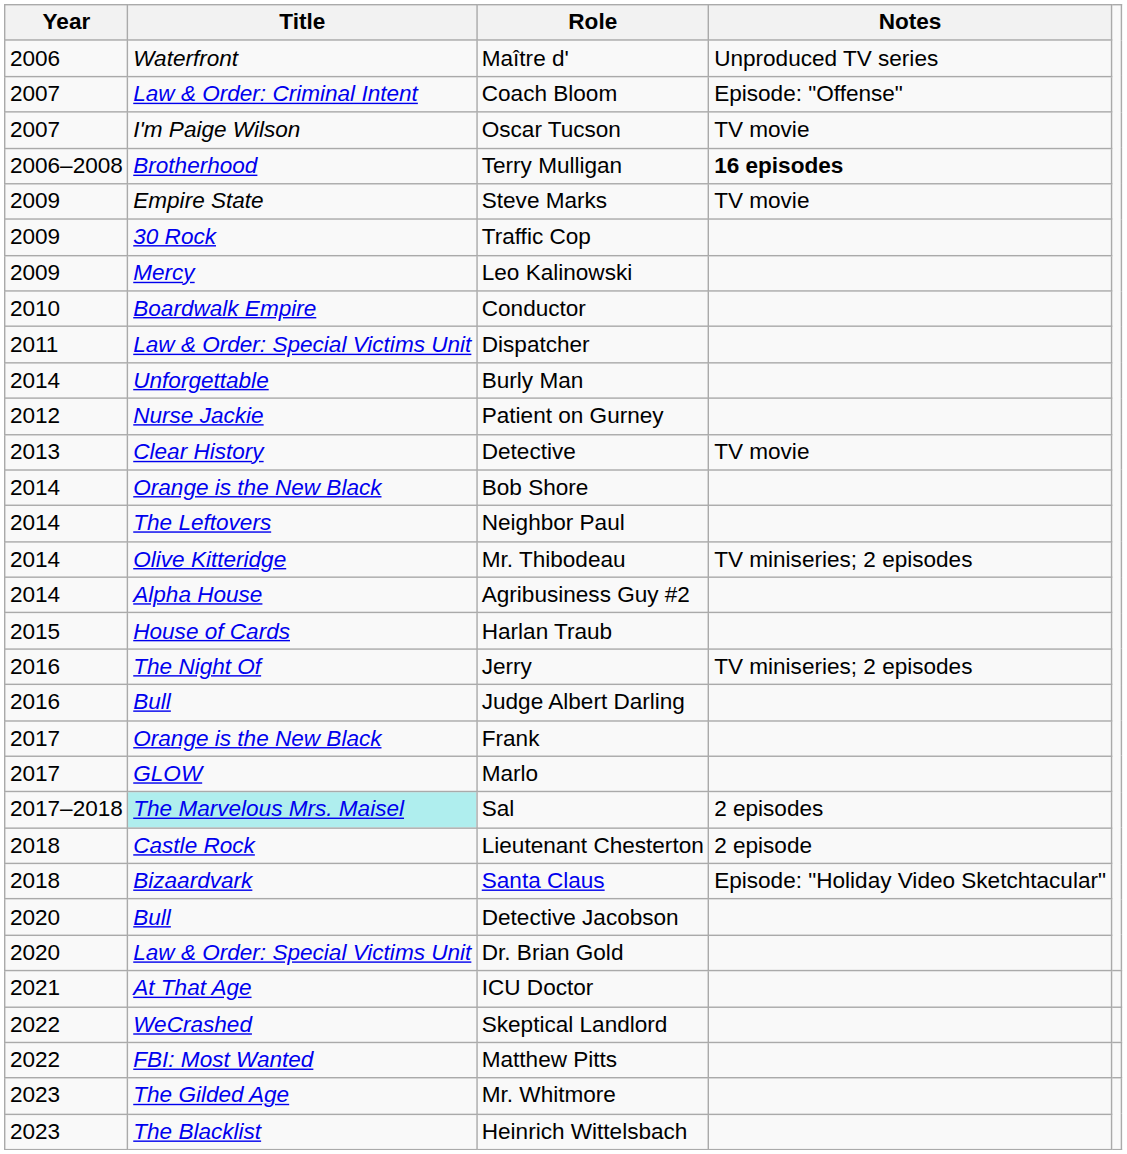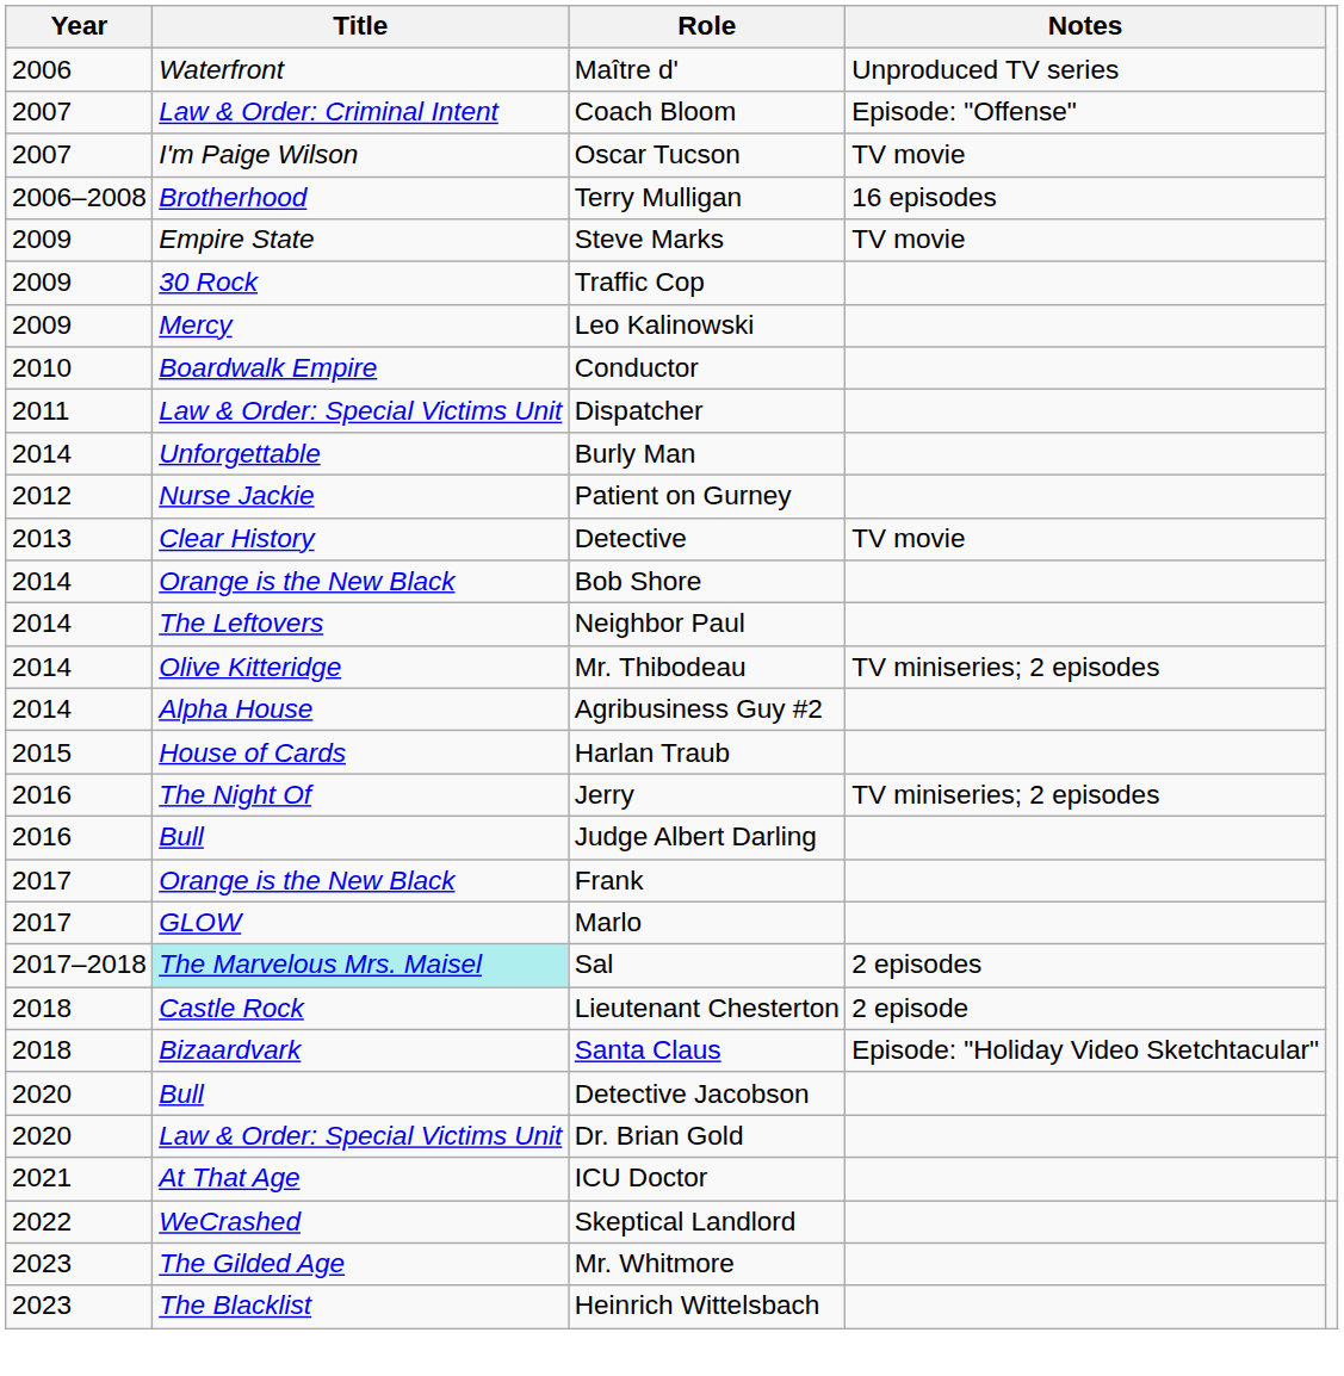Terry Mulligan | Notes: bold -> normal
- row: 2022 | FBI: Most Wanted | Matthew Pitts
